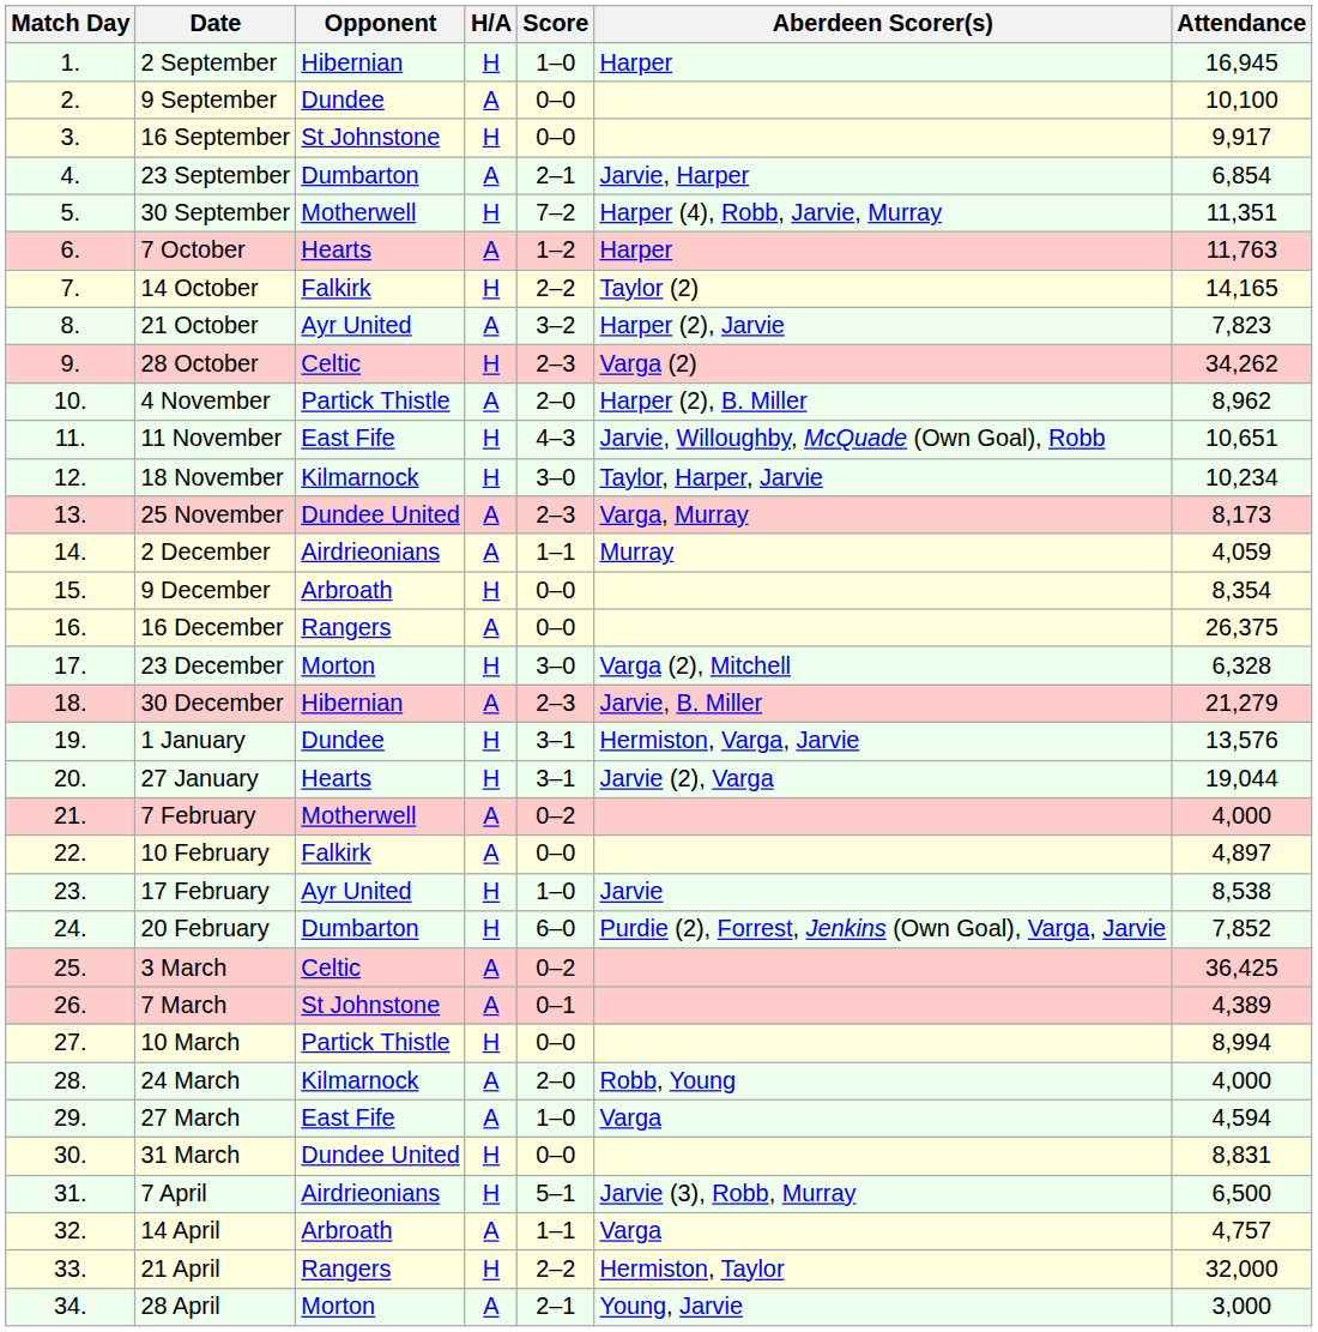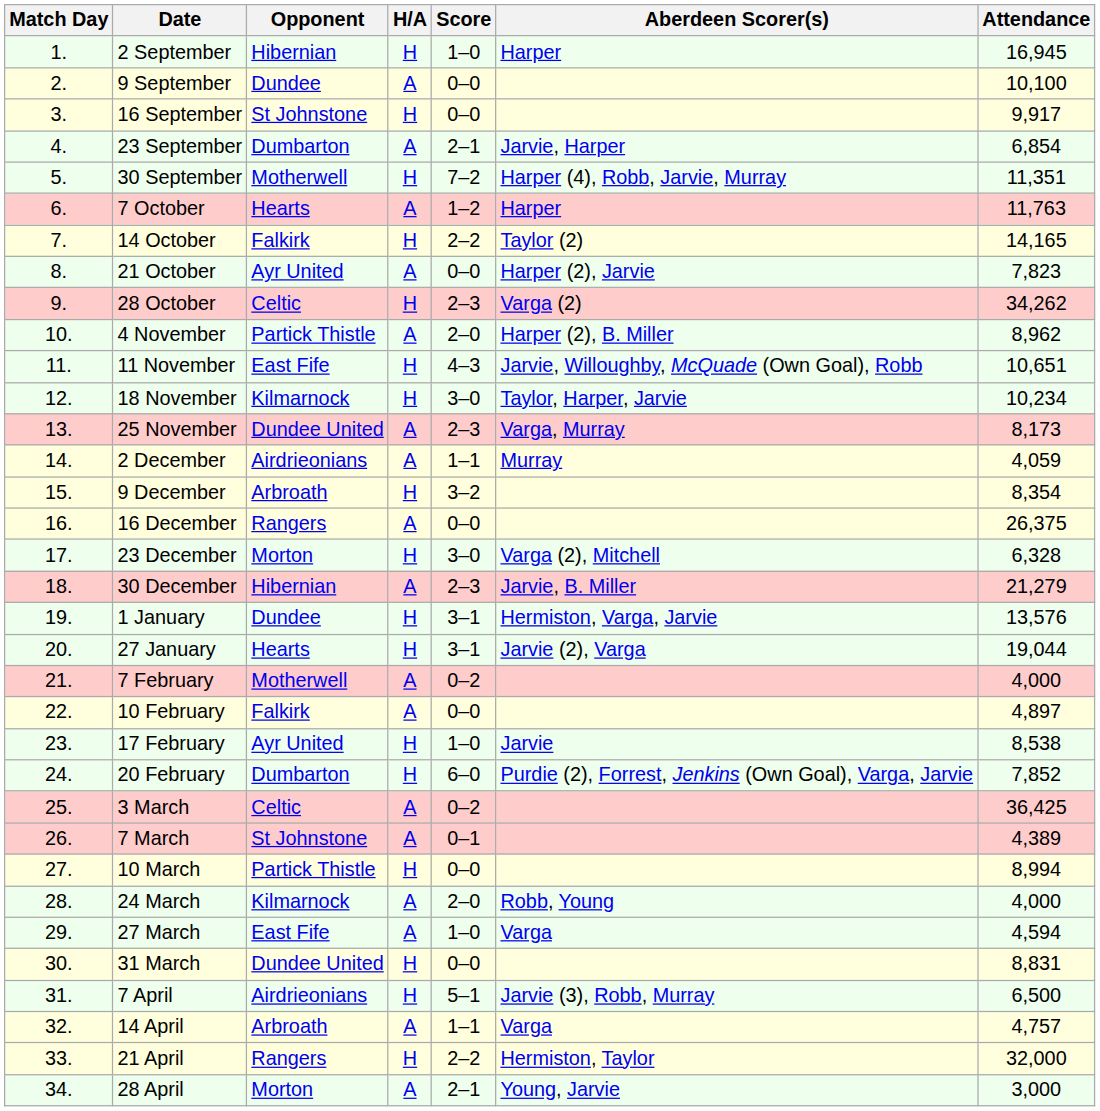21 October | Score: 3–2 -> 0–0
9 December | Score: 0–0 -> 3–2
